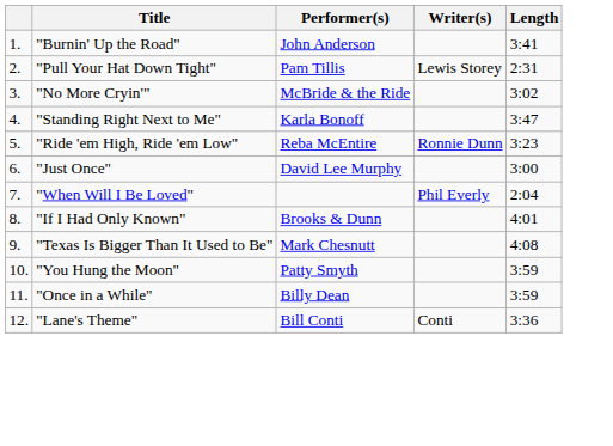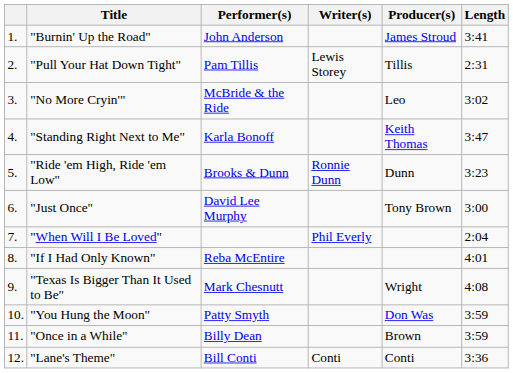+ column: Producer(s) | James Stroud | Tillis | Leo | Keith Thomas | Dunn | Tony Brown | Wright | Don Was | Brown | Conti
"Ride 'em High, Ride 'em Low" | Performer(s): Reba McEntire -> Brooks & Dunn
"If I Had Only Known" | Performer(s): Brooks & Dunn -> Reba McEntire
